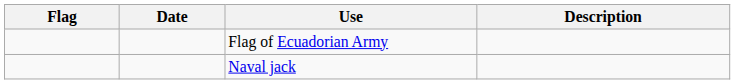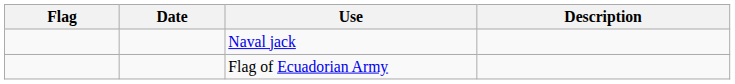rows swapped: Flag of Ecuadorian Army <-> Naval jack
